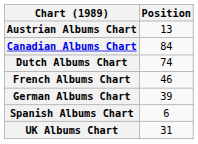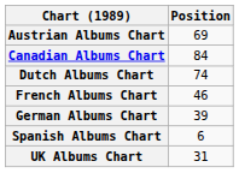Austrian Albums Chart | Position: 13 -> 69
